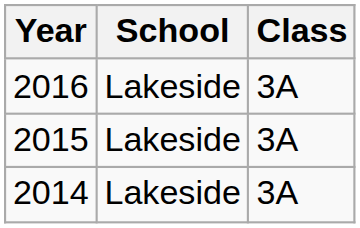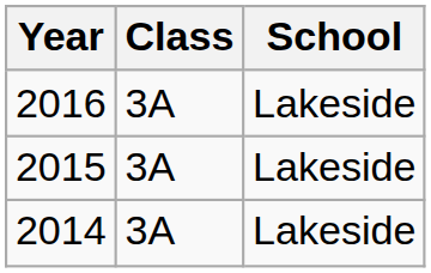columns swapped: School <-> Class
